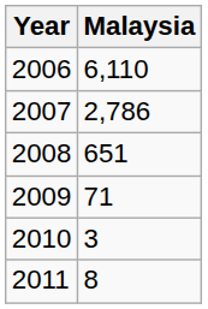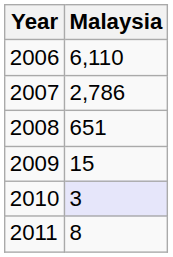2009 | Malaysia: 71 -> 15
2010 | Malaysia: no background -> lavender background
